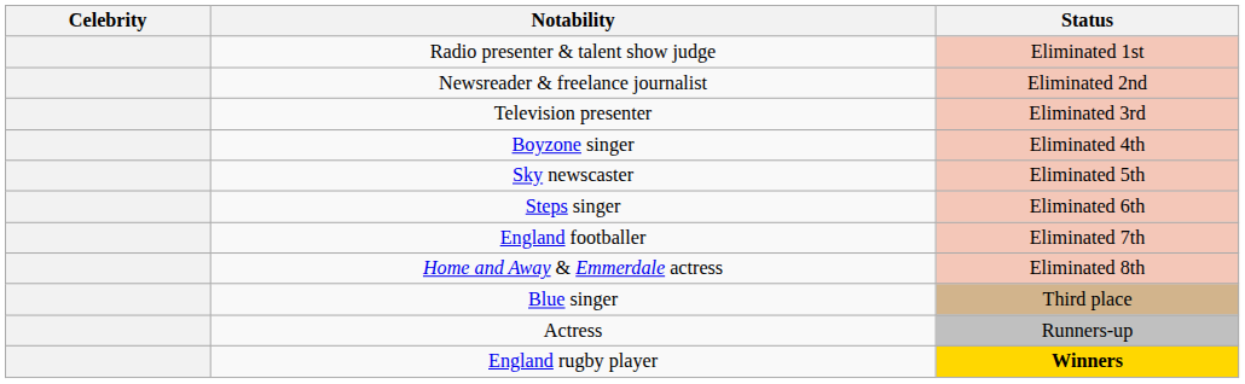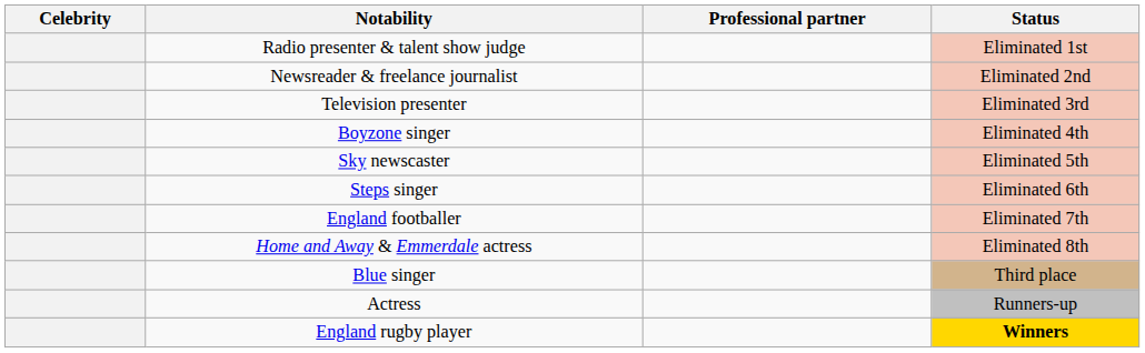+ column: Professional partner
